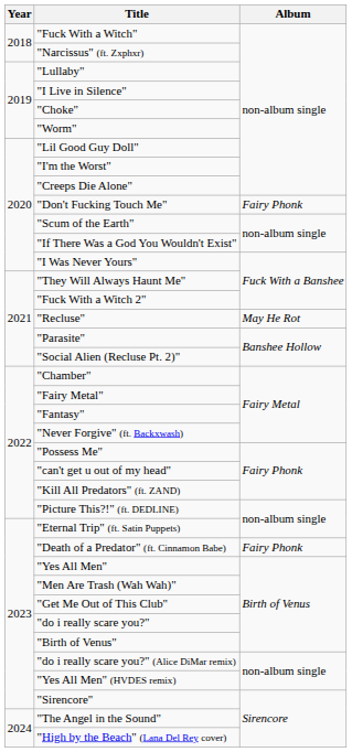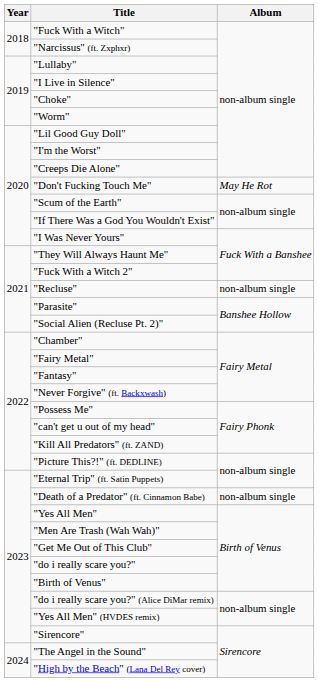"Don't Fucking Touch Me" | Album: Fairy Phonk -> May He Rot
"Recluse" | Album: May He Rot -> non-album single
"Death of a Predator" (ft. Cinnamon Babe) | Album: Fairy Phonk -> non-album single
